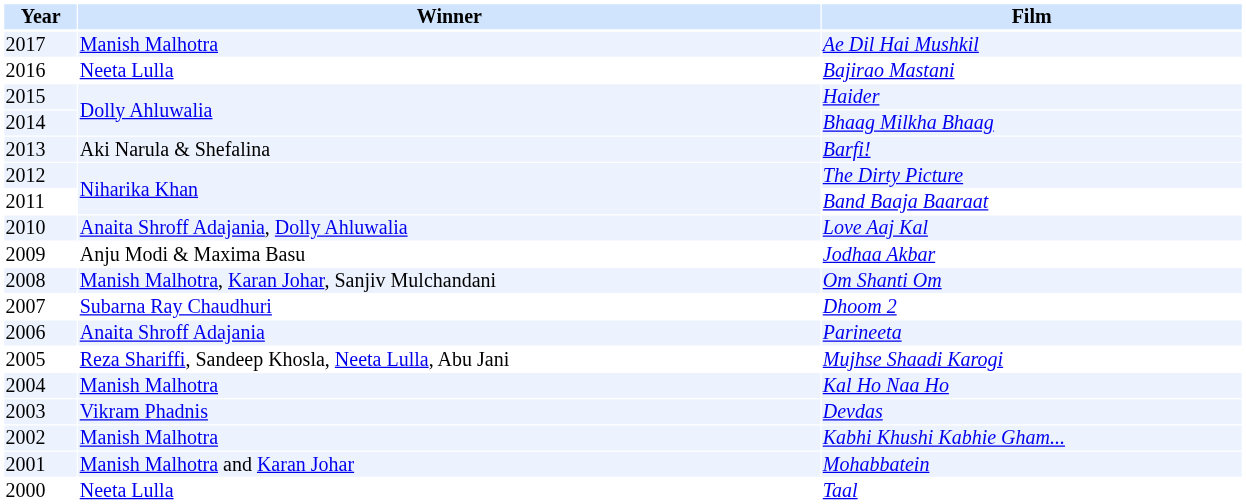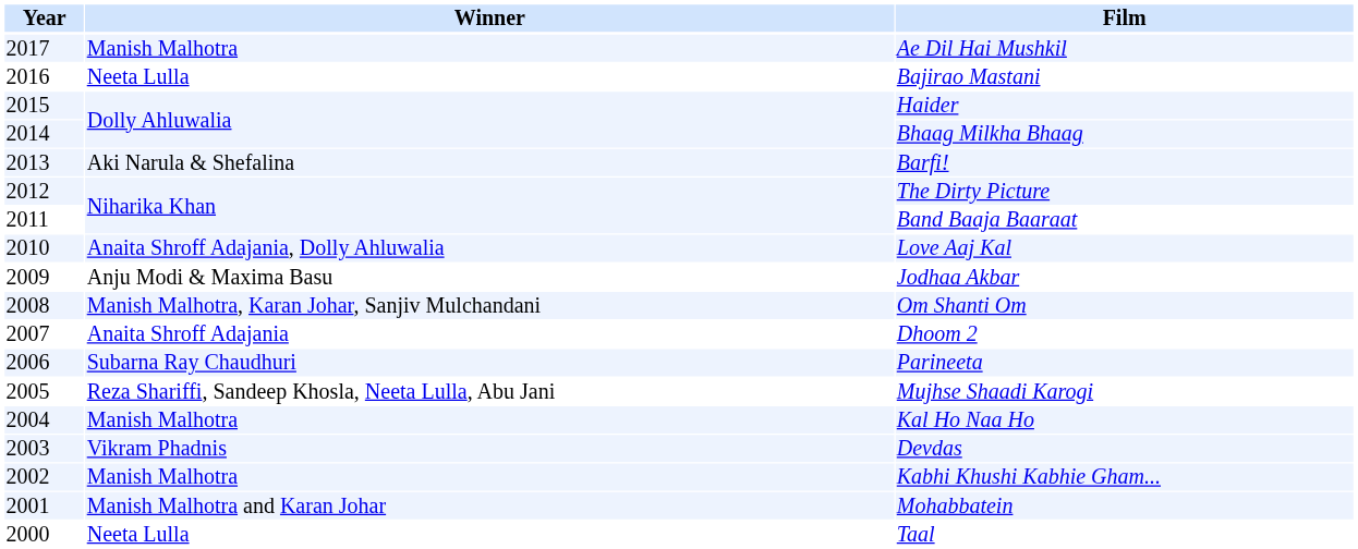Dhoom 2 | Winner: Subarna Ray Chaudhuri -> Anaita Shroff Adajania
Parineeta | Winner: Anaita Shroff Adajania -> Subarna Ray Chaudhuri
